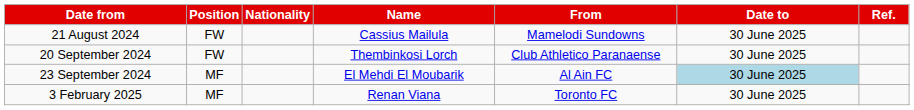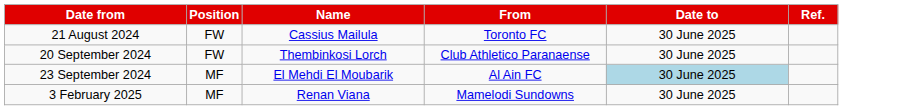- column: Nationality
21 August 2024 | From: Mamelodi Sundowns -> Toronto FC
3 February 2025 | From: Toronto FC -> Mamelodi Sundowns
